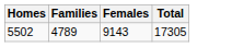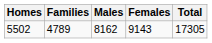+ column: Males | 8162
